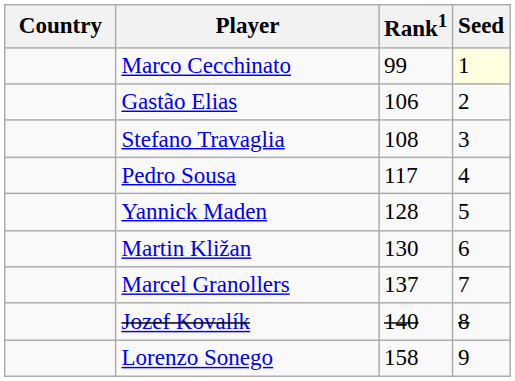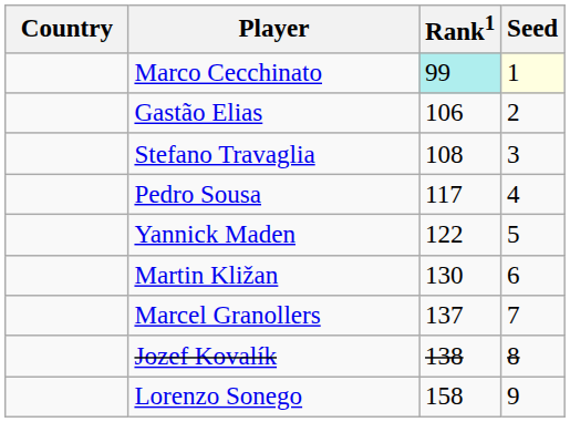Marco Cecchinato | Rank1: no background -> paleturquoise background
Yannick Maden | Rank1: 128 -> 122
Jozef Kovalík | Rank1: 140 -> 138
